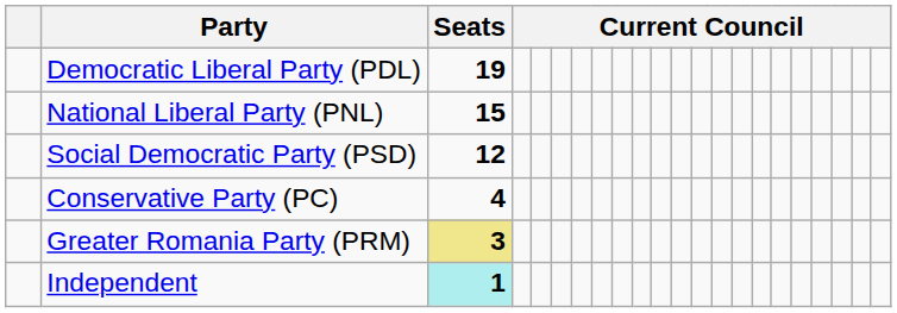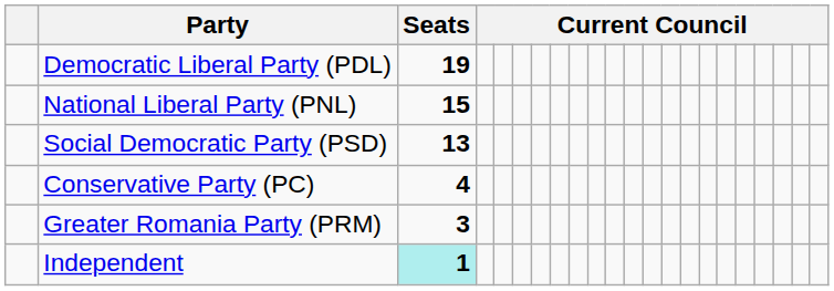Social Democratic Party (PSD) | Seats: 12 -> 13
Greater Romania Party (PRM) | Seats: khaki background -> no background
